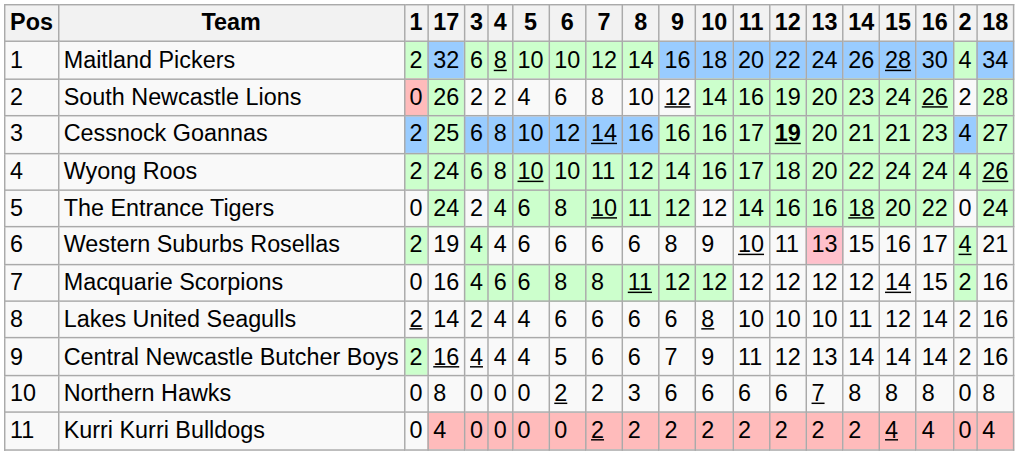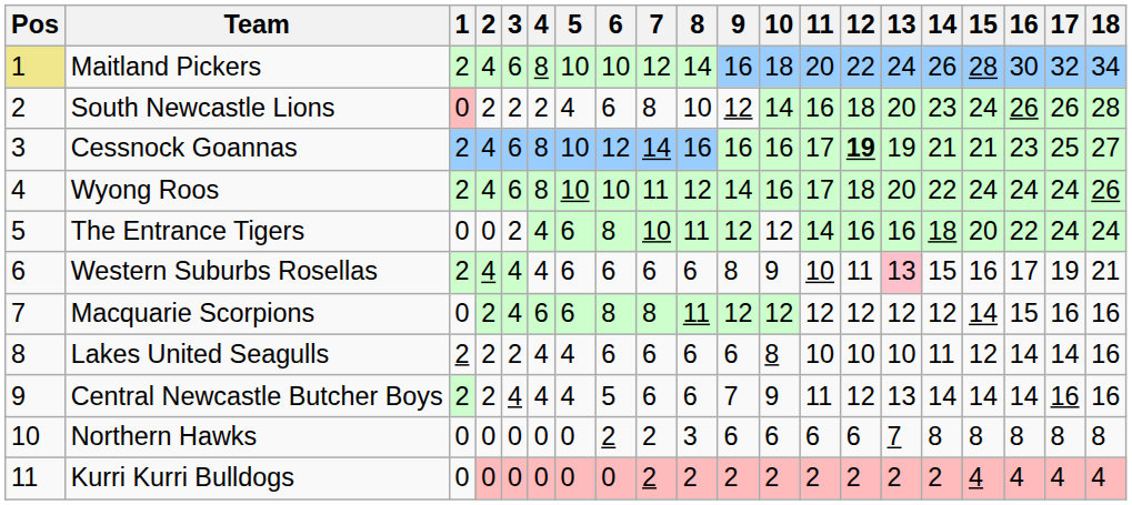columns swapped: 2 <-> 17
Maitland Pickers | Pos: no background -> khaki background
South Newcastle Lions | 12: 19 -> 18
Cessnock Goannas | 13: 20 -> 19
